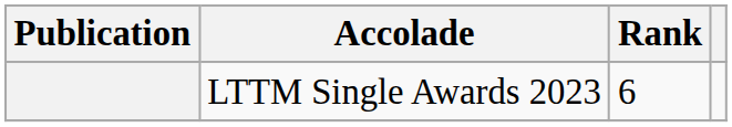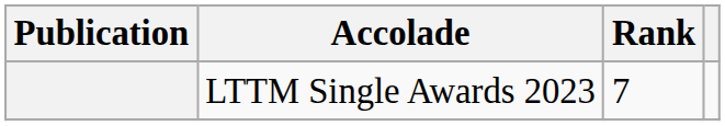LTTM Single Awards 2023 | Rank: 6 -> 7
